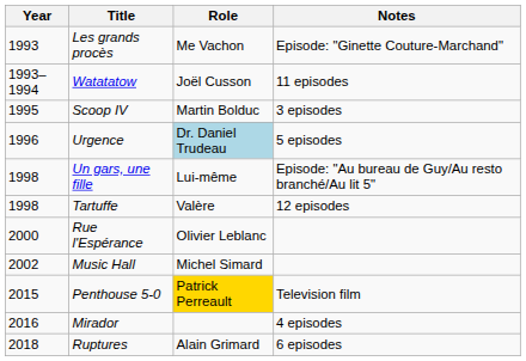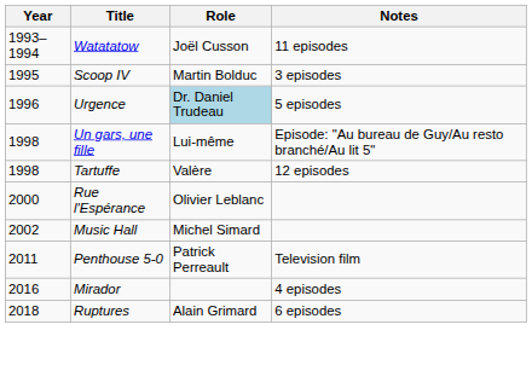- row: 1993 | Les grands procès | Me Vachon | Episode: "Ginette Couture-Marchand"
Penthouse 5-0 | Year: 2015 -> 2011
Penthouse 5-0 | Role: gold background -> no background
